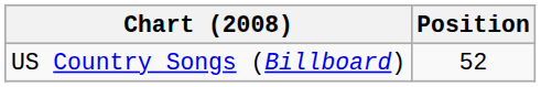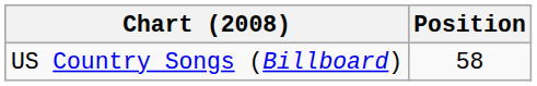US Country Songs (Billboard) | Position: 52 -> 58
